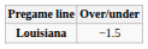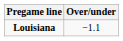Louisiana | Over/under: −1.5 -> −1.1
